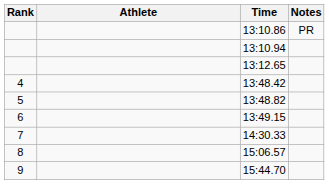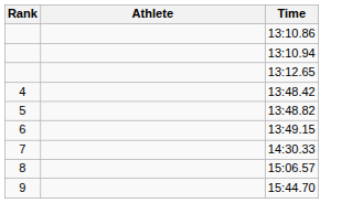- column: Notes | PR
